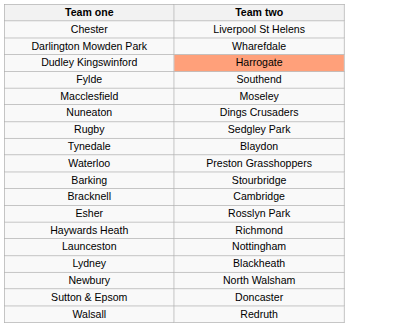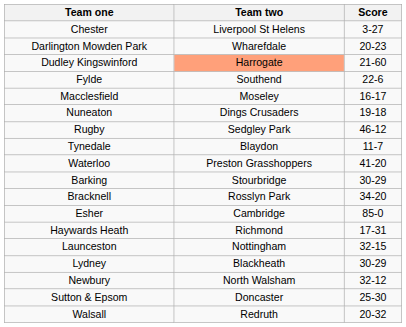+ column: Score | 3-27 | 20-23 | 21-60 | 22-6 | 16-17 | 19-18 | 46-12 | 11-7 | 41-20 | 30-29 | 34-20 | 85-0 | 17-31 | 32-15 | 30-29 | 32-12 | 25-30 | 20-32
Bracknell | Team two: Cambridge -> Rosslyn Park
Esher | Team two: Rosslyn Park -> Cambridge
